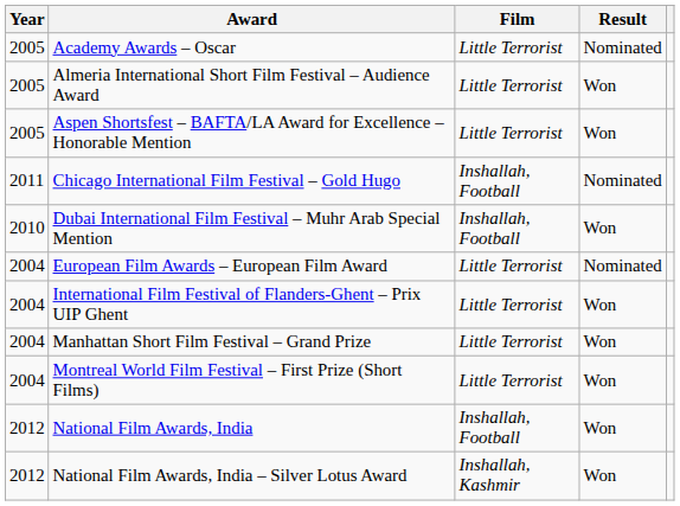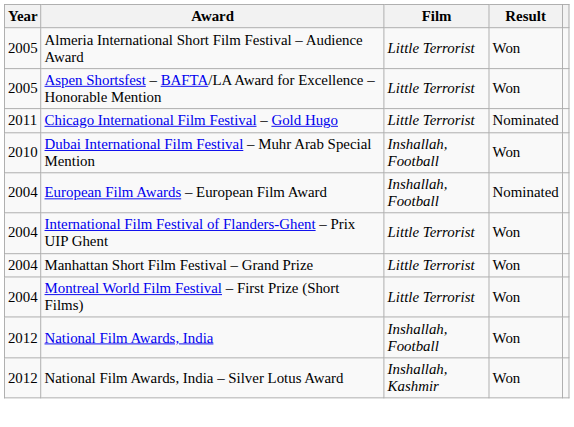- row: 2005 | Academy Awards – Oscar | Little Terrorist | Nominated
Chicago International Film Festival – Gold Hugo | Film: Inshallah, Football -> Little Terrorist
European Film Awards – European Film Award | Film: Little Terrorist -> Inshallah, Football
